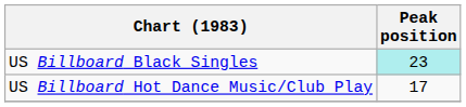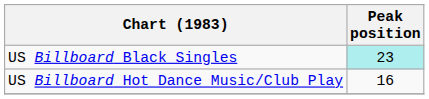US Billboard Hot Dance Music/Club Play | Peak position: 17 -> 16
